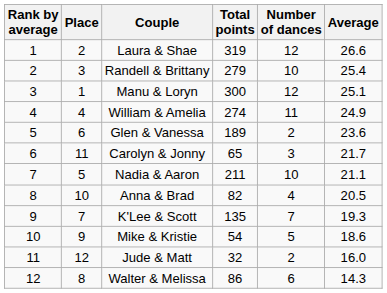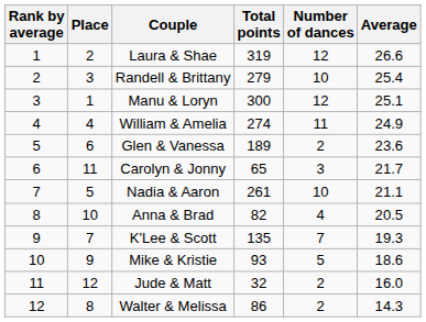Nadia & Aaron | Total points: 211 -> 261
Mike & Kristie | Total points: 54 -> 93
Walter & Melissa | Number of dances: 6 -> 2
